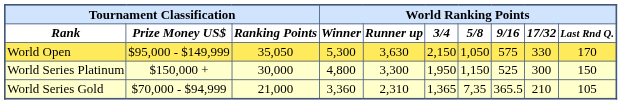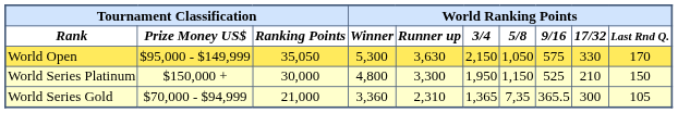World Series Platinum | column 9: 300 -> 210
World Series Gold | column 9: 210 -> 300
